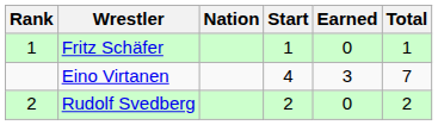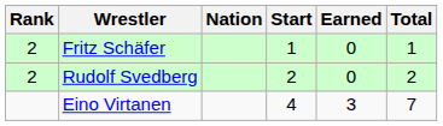Fritz Schäfer | Rank: 1 -> 2
rows swapped: Rudolf Svedberg <-> Eino Virtanen
